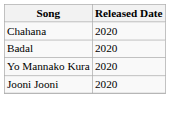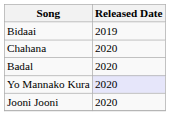+ row: Bidaai | 2019
Yo Mannako Kura | Released Date: no background -> lavender background
